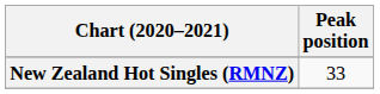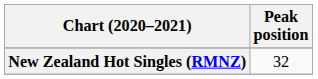New Zealand Hot Singles (RMNZ) | Peak position: 33 -> 32
